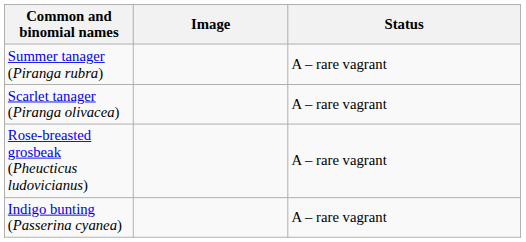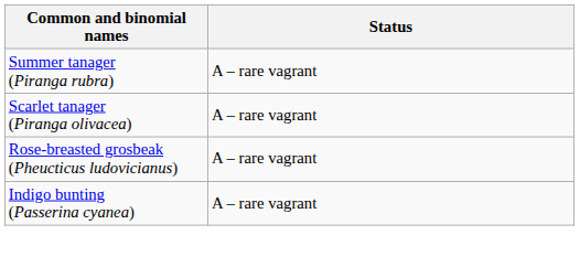- column: Image
